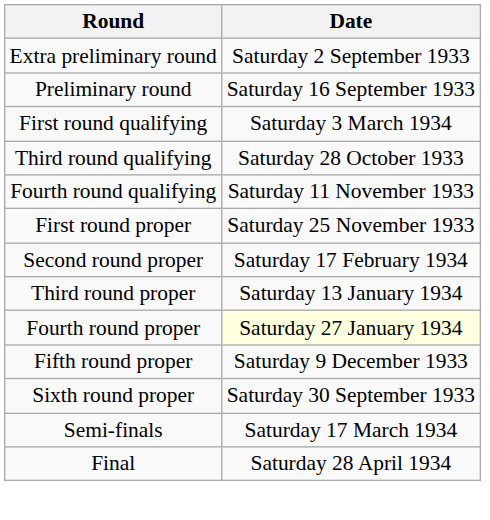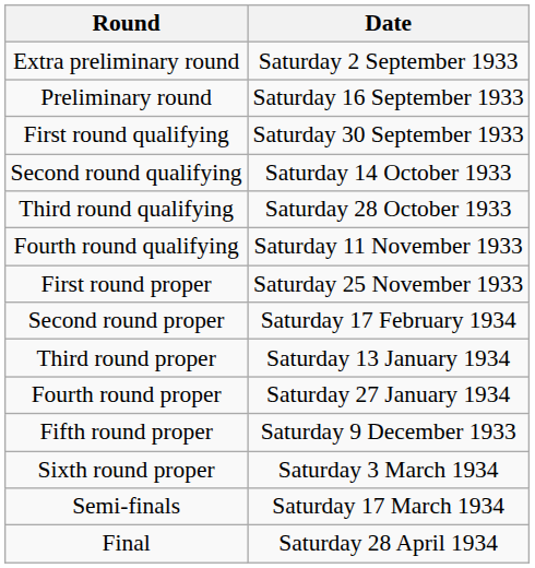First round qualifying | Date: Saturday 3 March 1934 -> Saturday 30 September 1933
+ row: Second round qualifying | Saturday 14 October 1933
Fourth round proper | Date: lightyellow background -> no background
Sixth round proper | Date: Saturday 30 September 1933 -> Saturday 3 March 1934
